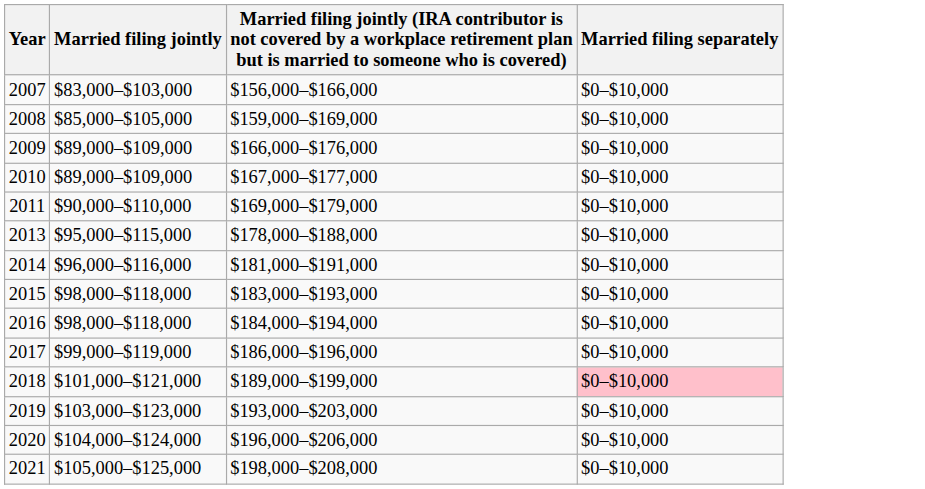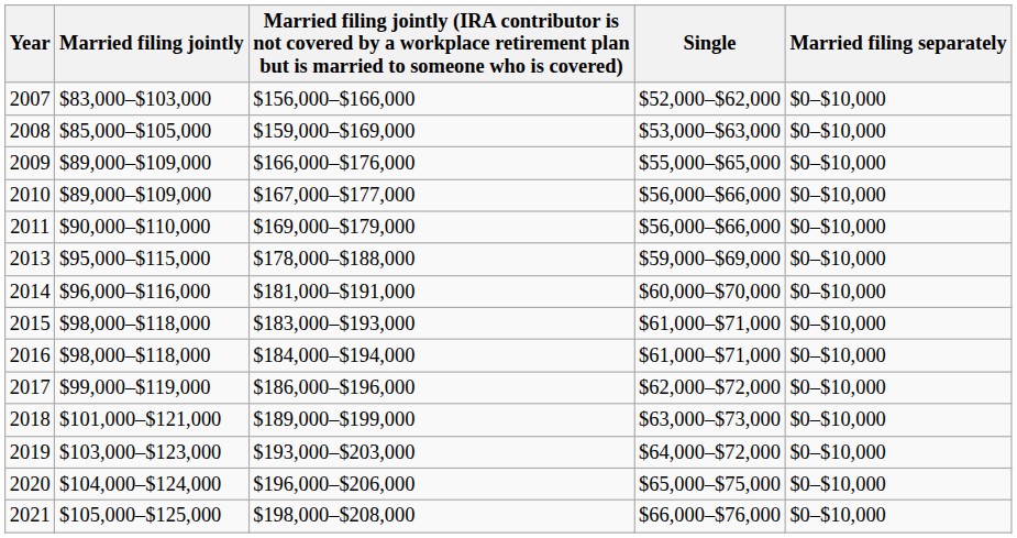+ column: Single | $52,000–$62,000 | $53,000–$63,000 | $55,000–$65,000 | $56,000–$66,000 | $56,000–$66,000 | $59,000–$69,000 | $60,000–$70,000 | $61,000–$71,000 | $61,000–$71,000 | $62,000–$72,000 | $63,000–$73,000 | $64,000–$72,000 | $65,000–$75,000 | $66,000–$76,000
2018 | Married filing separately: pink background -> no background
